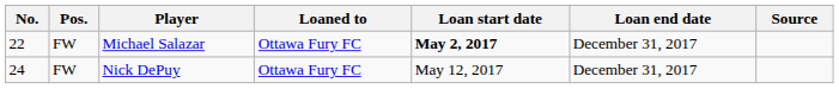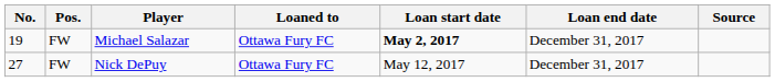Michael Salazar | No.: 22 -> 19
Nick DePuy | No.: 24 -> 27
